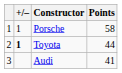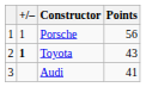Porsche | Points: 58 -> 56
Toyota | Points: 44 -> 43
